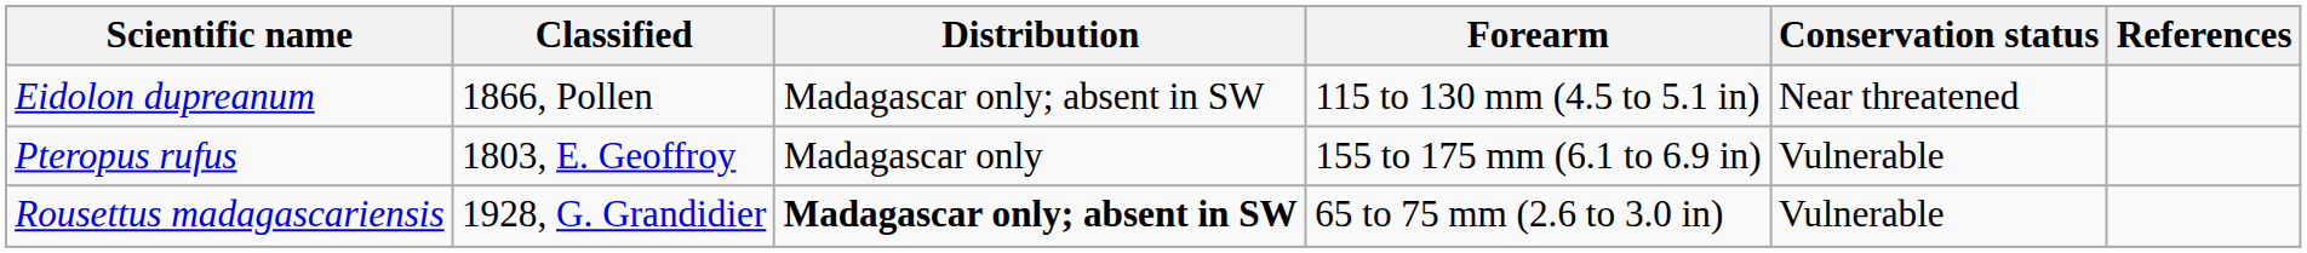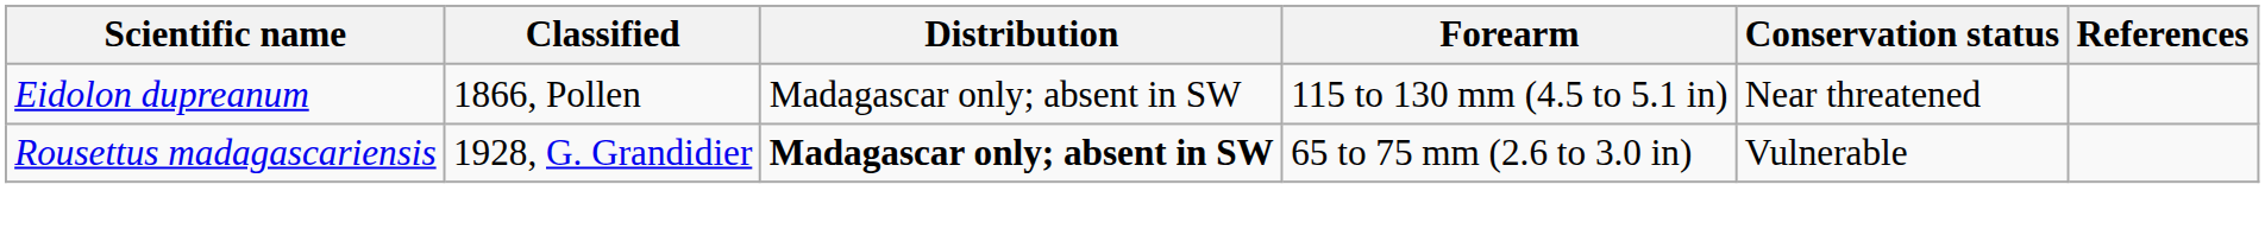- row: Pteropus rufus | 1803, E. Geoffroy | Madagascar only | 155 to 175 mm (6.1 to 6.9 in) | Vulnerable
